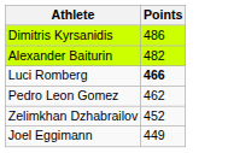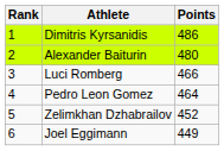+ column: Rank | 1 | 2 | 3 | 4 | 5 | 6
Alexander Baiturin | Points: 482 -> 480
Luci Romberg | Points: bold -> normal
Pedro Leon Gomez | Points: 462 -> 464
